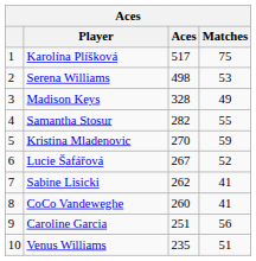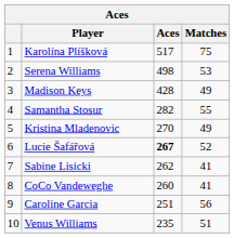Madison Keys | Aces: 328 -> 428
Kristina Mladenovic | Matches: 59 -> 49
Lucie Šafářová | Aces: normal -> bold
